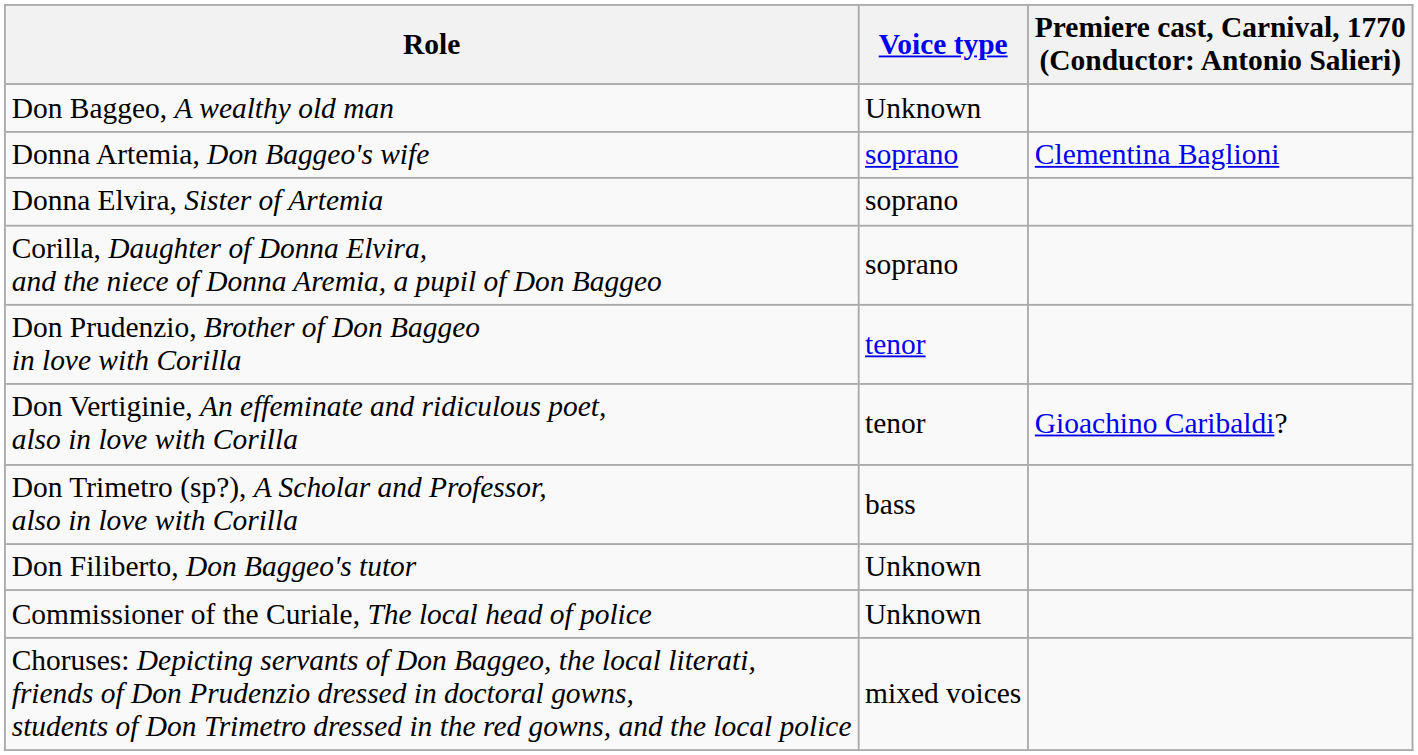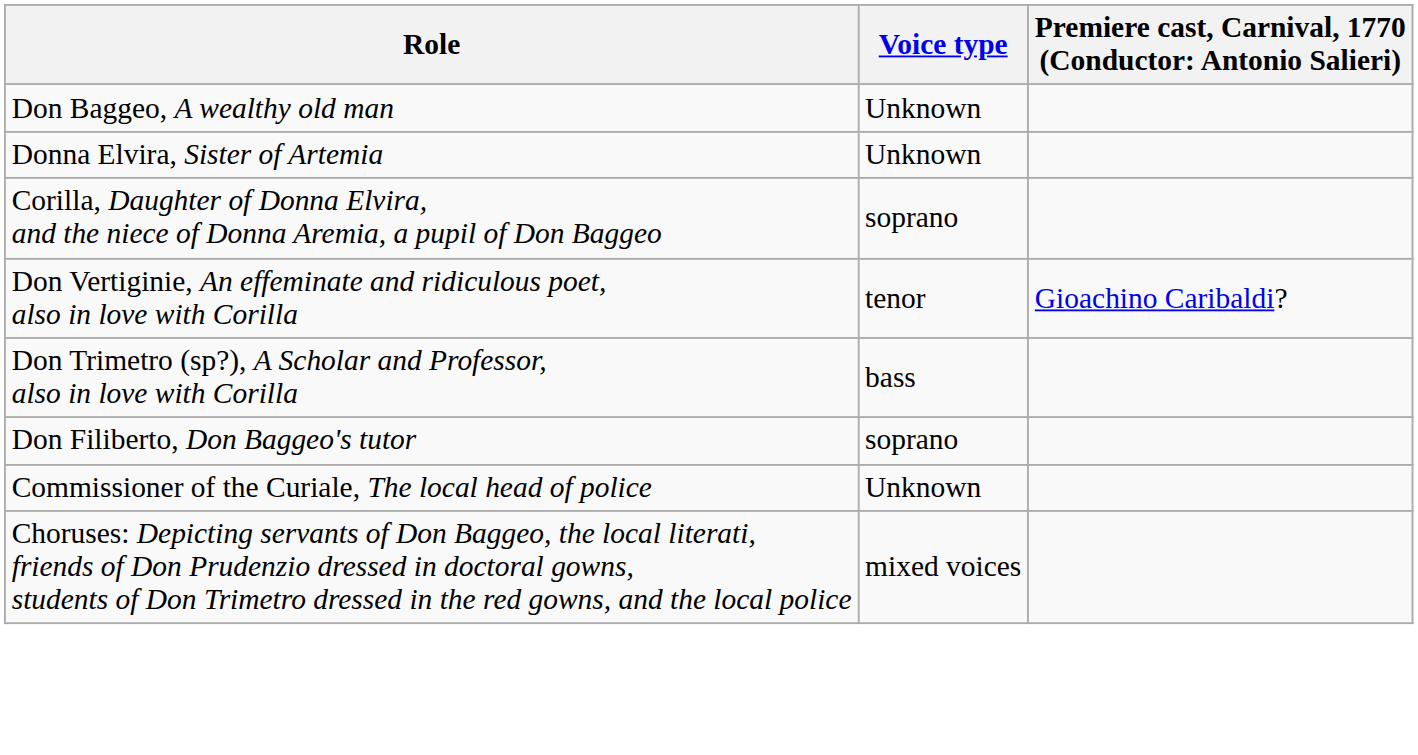- row: Donna Artemia, Don Baggeo's wife | soprano | Clementina Baglioni
Donna Elvira, Sister of Artemia | Voice type: soprano -> Unknown
- row: Don Prudenzio, Brother of Don Baggeo in love with Corilla | tenor
Don Filiberto, Don Baggeo's tutor | Voice type: Unknown -> soprano
